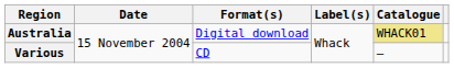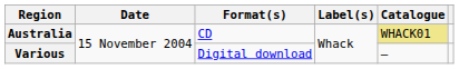Australia | Format(s): Digital download -> CD
Various | Format(s): CD -> Digital download
